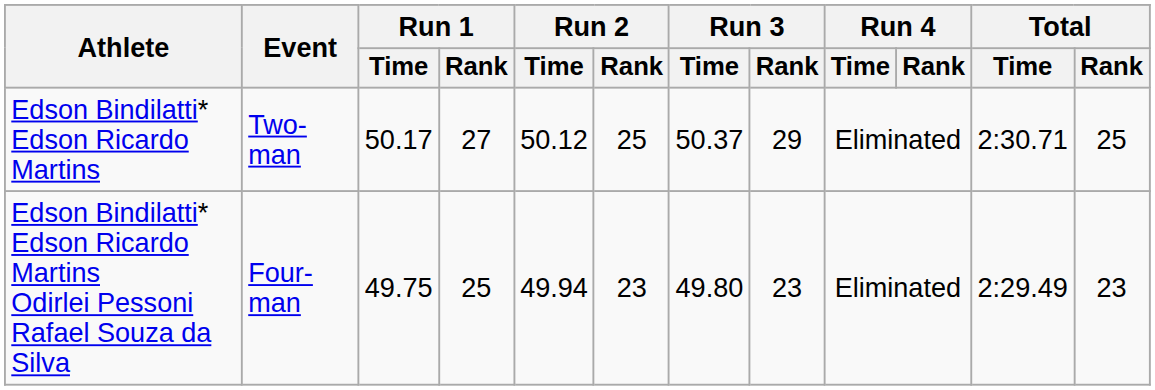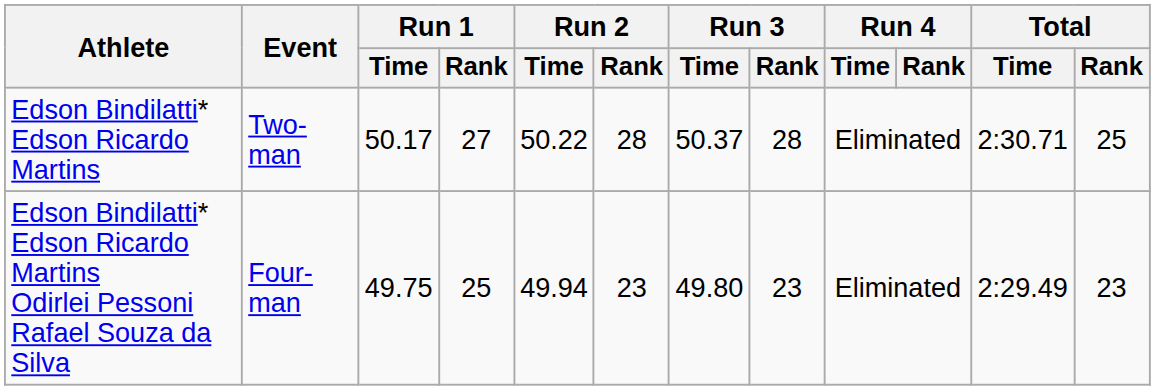Edson Bindilatti* Edson Ricardo Martins | Run 2 / Time: 50.12 -> 50.22
Edson Bindilatti* Edson Ricardo Martins | Run 2 / Rank: 25 -> 28
Edson Bindilatti* Edson Ricardo Martins | Run 3 / Rank: 29 -> 28
